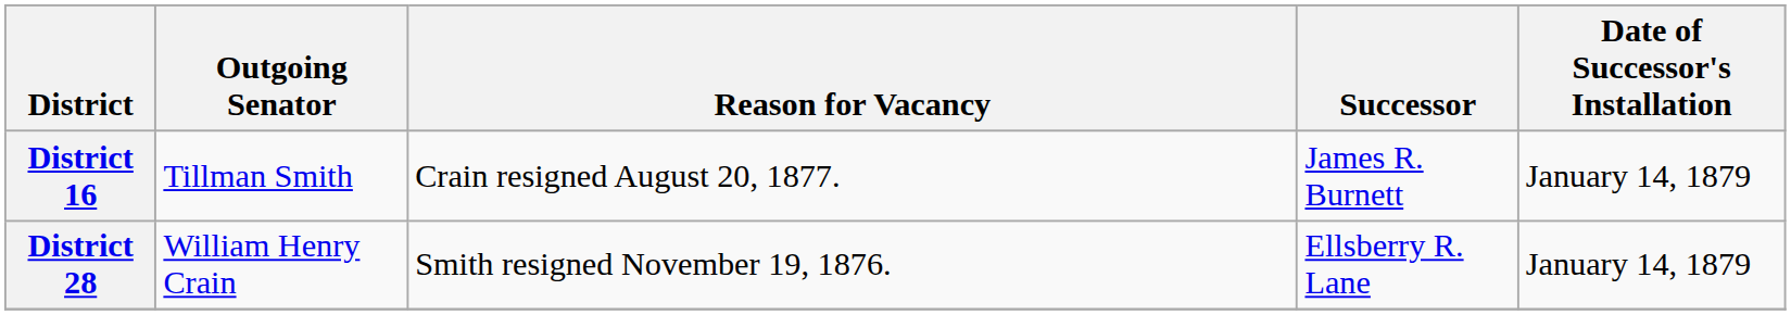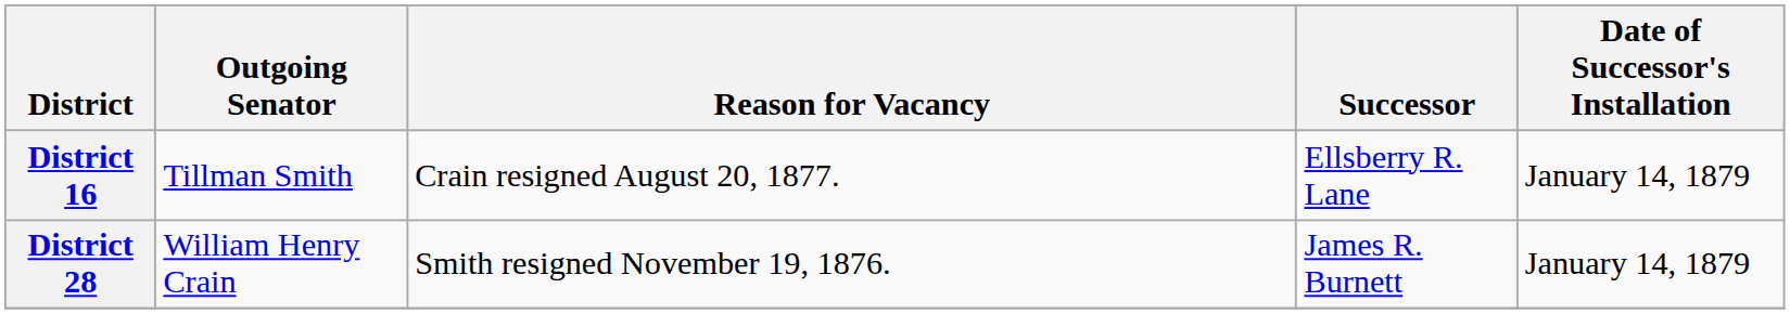District 16 | Successor: James R. Burnett -> Ellsberry R. Lane
District 28 | Successor: Ellsberry R. Lane -> James R. Burnett
